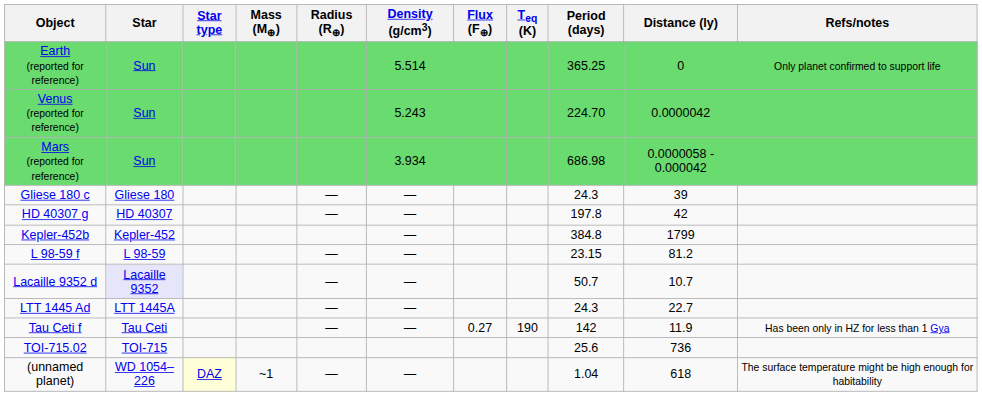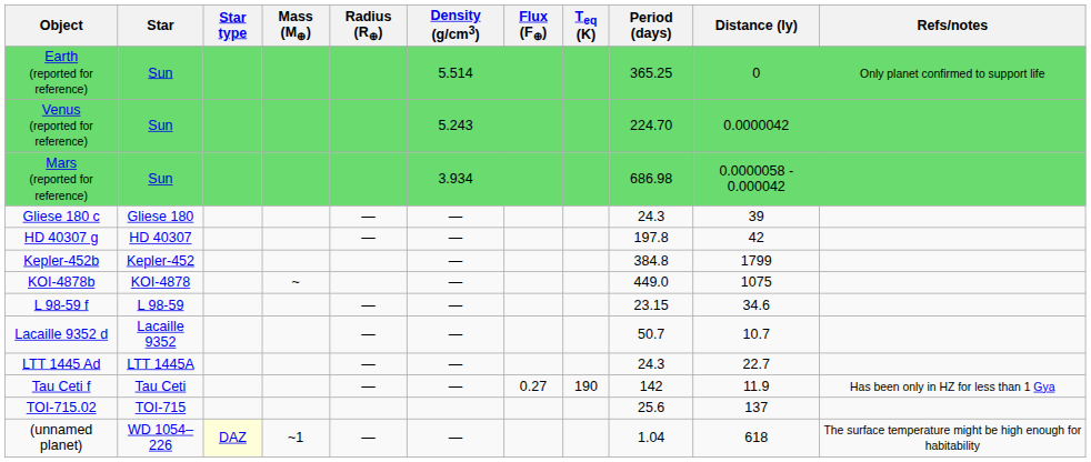+ row: KOI-4878b | KOI-4878 | ~ | — | 449.0 | 1075
L 98-59 f | Distance (ly): 81.2 -> 34.6
Lacaille 9352 d | Star: lavender background -> no background
TOI-715.02 | Distance (ly): 736 -> 137
